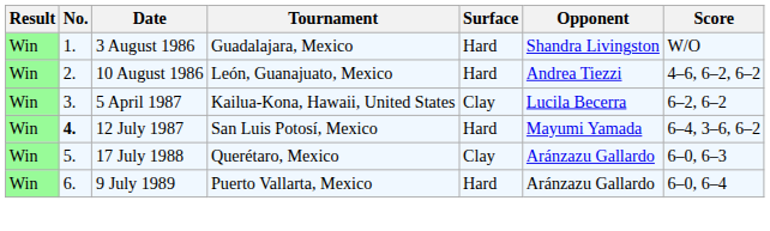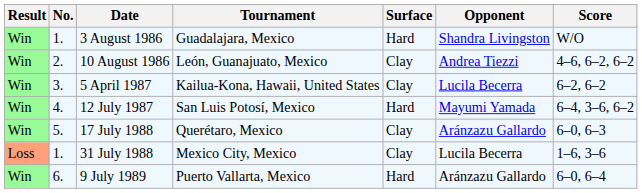10 August 1986 | Surface: Hard -> Clay
12 July 1987 | No.: bold -> normal
+ row: Loss | 1. | 31 July 1988 | Mexico City, Mexico | Clay | Lucila Becerra | 1–6, 3–6
